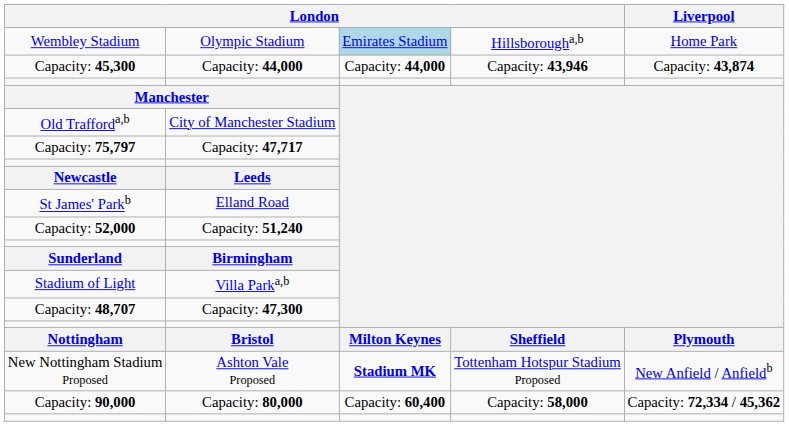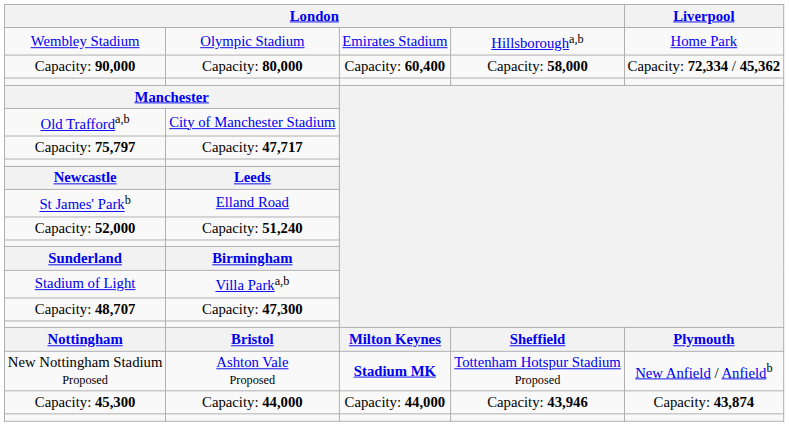Wembley Stadium | column 3: lightblue background -> no background
rows swapped: Capacity: 90,000 <-> Capacity: 45,300
